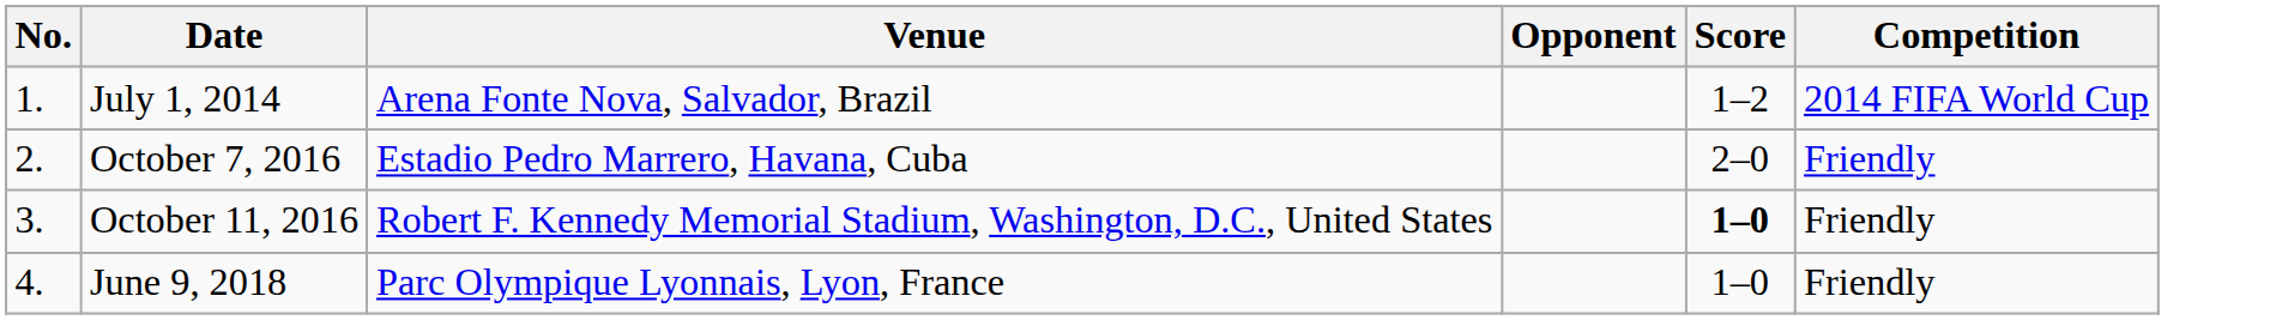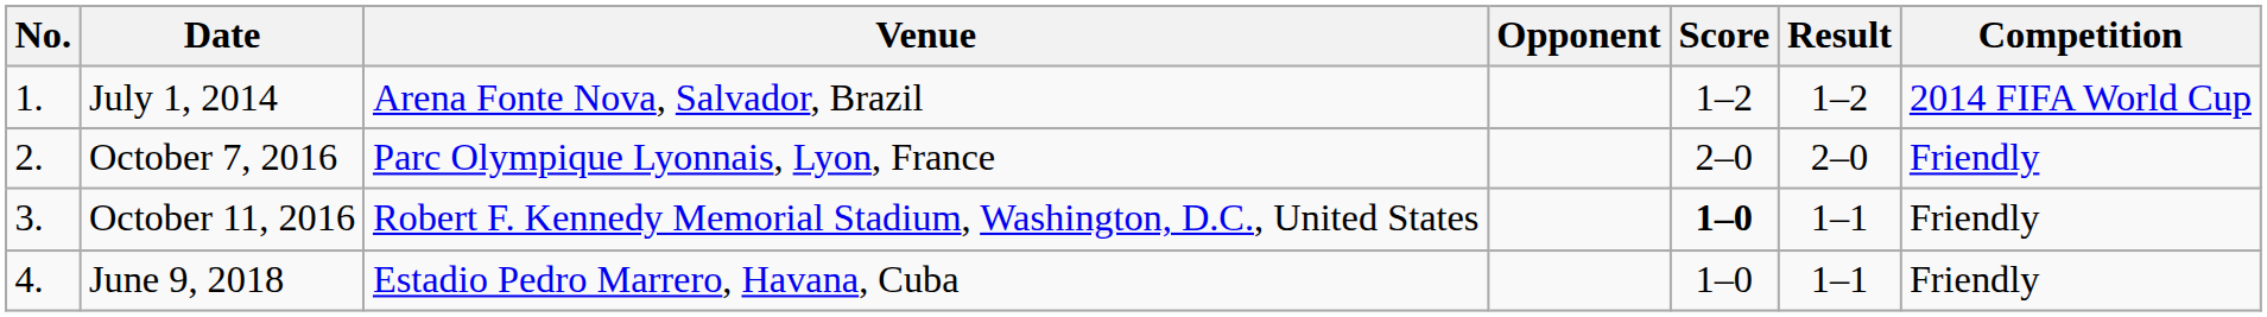+ column: Result | 1–2 | 2–0 | 1–1 | 1–1
October 7, 2016 | Venue: Estadio Pedro Marrero, Havana, Cuba -> Parc Olympique Lyonnais, Lyon, France
June 9, 2018 | Venue: Parc Olympique Lyonnais, Lyon, France -> Estadio Pedro Marrero, Havana, Cuba
